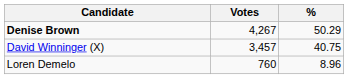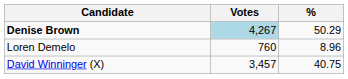Denise Brown | Votes: no background -> lightblue background
rows swapped: David Winninger (X) <-> Loren Demelo
